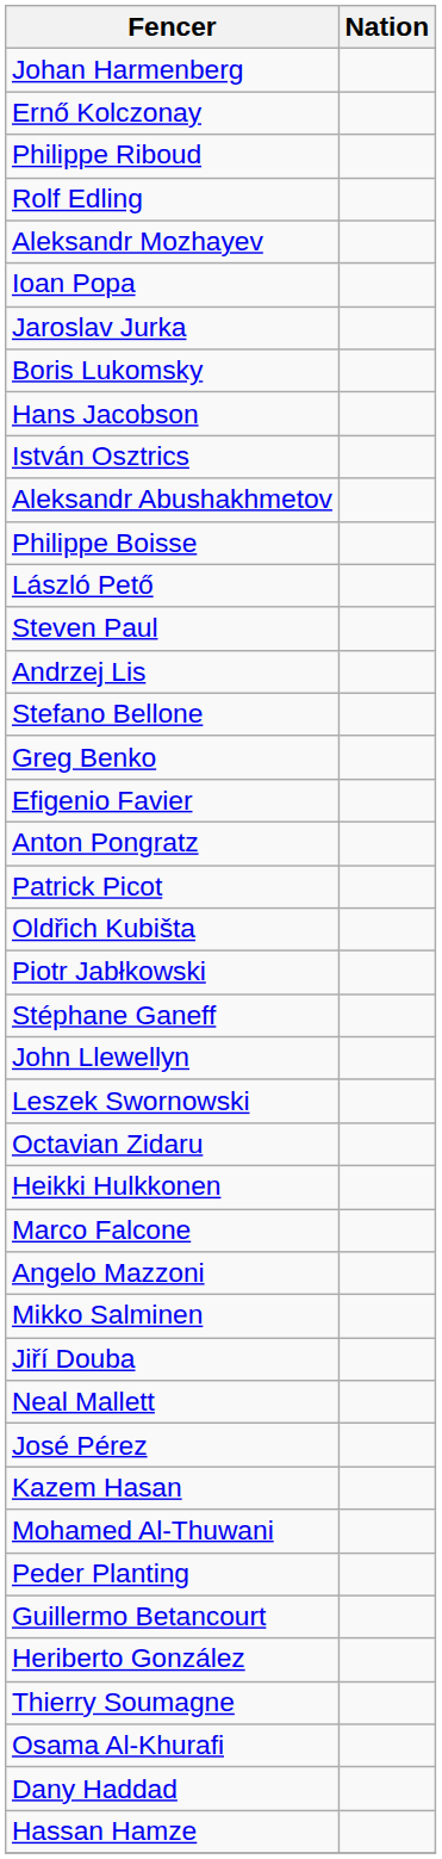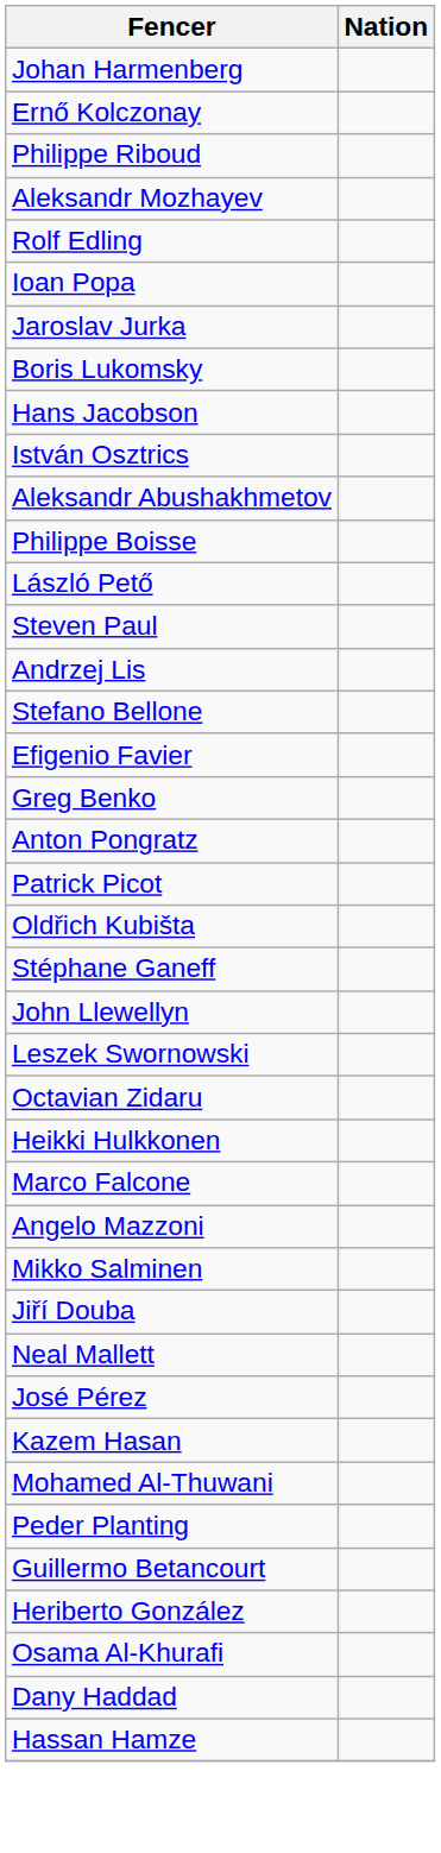rows swapped: Rolf Edling <-> Aleksandr Mozhayev
rows swapped: Greg Benko <-> Efigenio Favier
- row: Piotr Jabłkowski
- row: Thierry Soumagne
